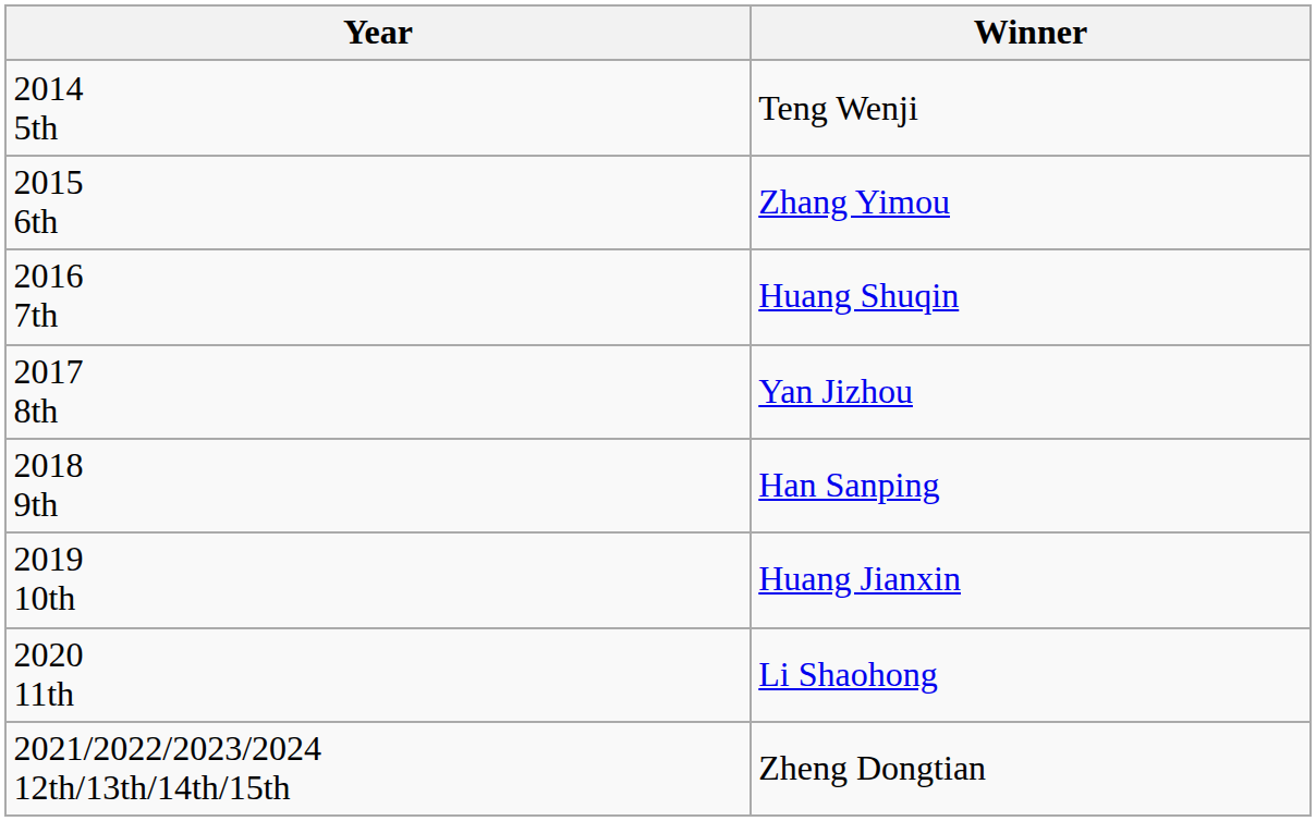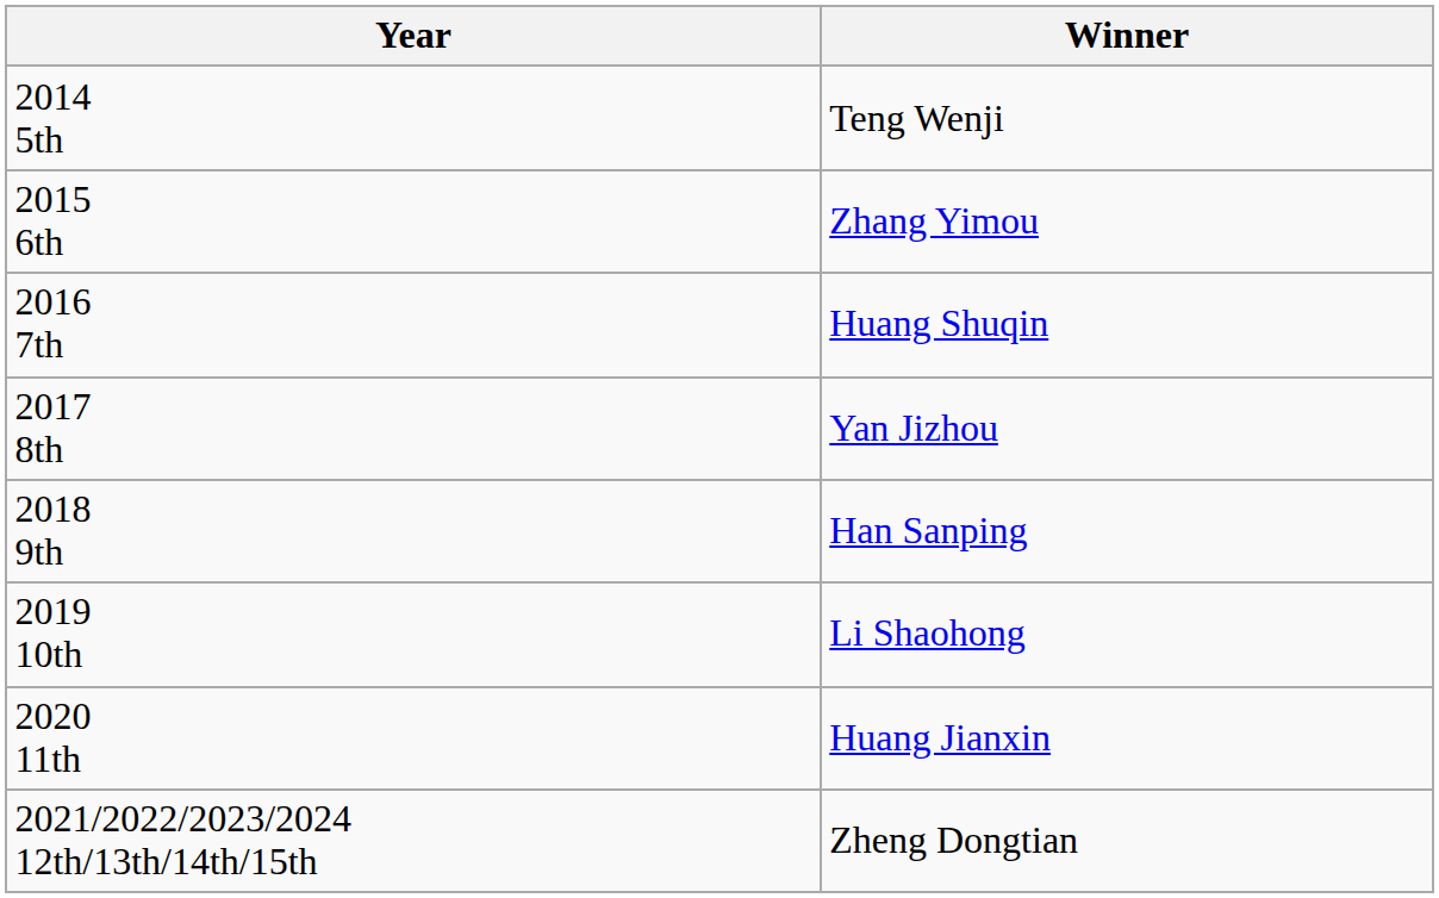2019 10th | Winner: Huang Jianxin -> Li Shaohong
2020 11th | Winner: Li Shaohong -> Huang Jianxin
